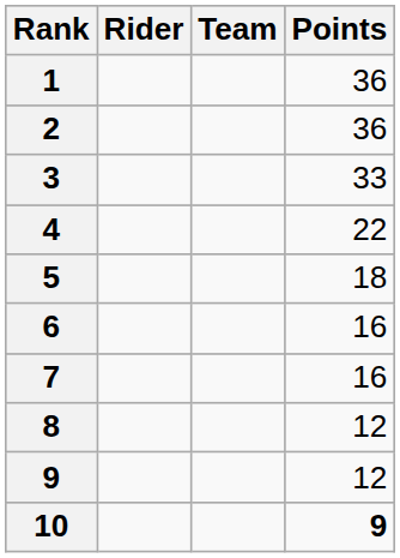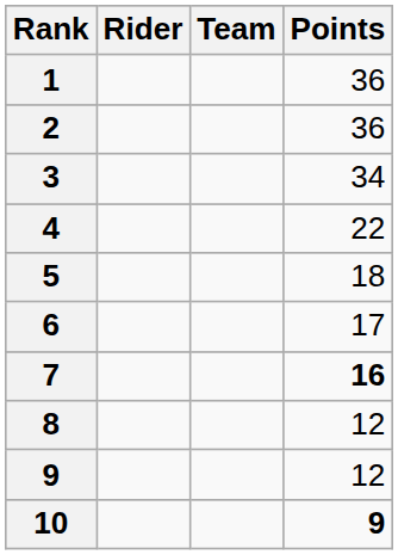3 | Points: 33 -> 34
6 | Points: 16 -> 17
7 | Points: normal -> bold
